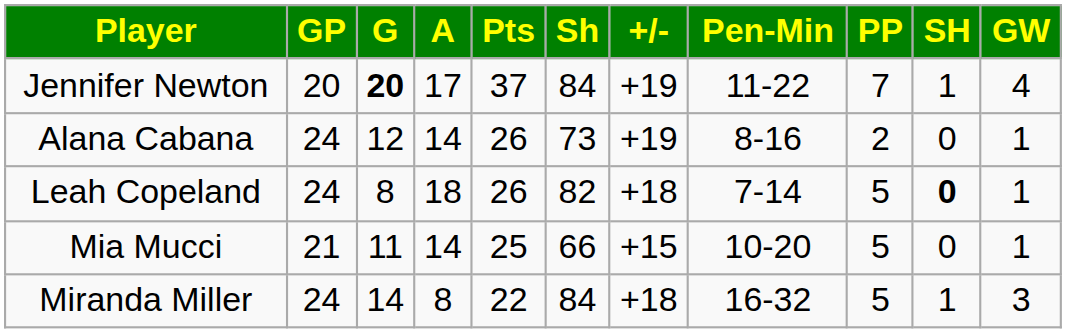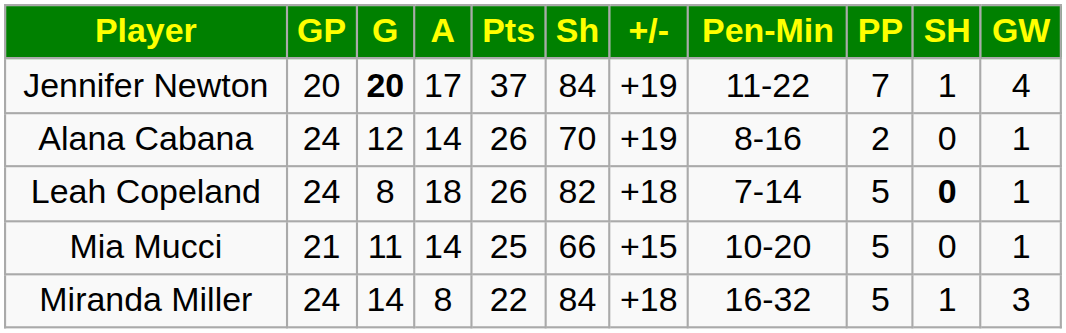Alana Cabana | Sh: 73 -> 70
